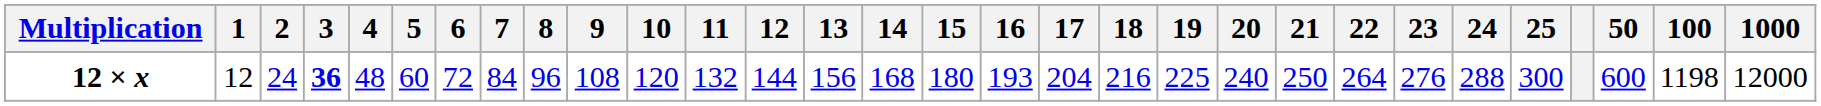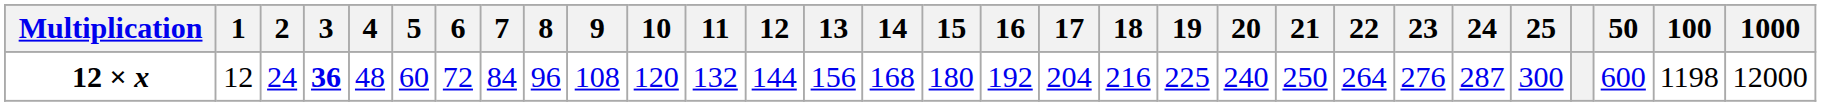12 × x | 16: 193 -> 192
12 × x | 24: 288 -> 287
